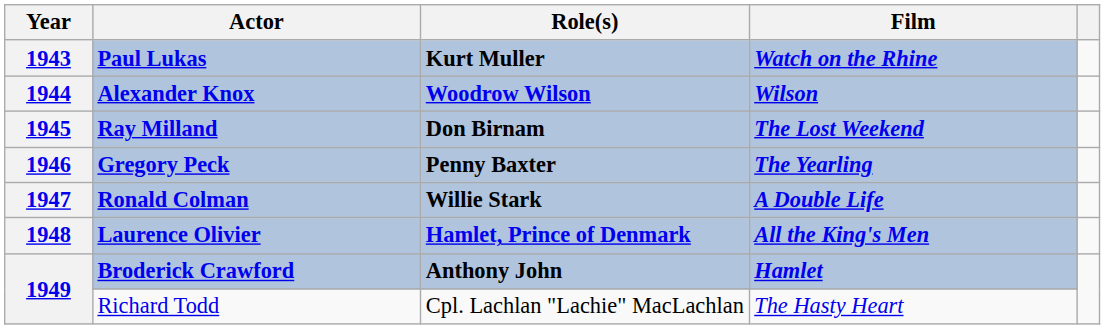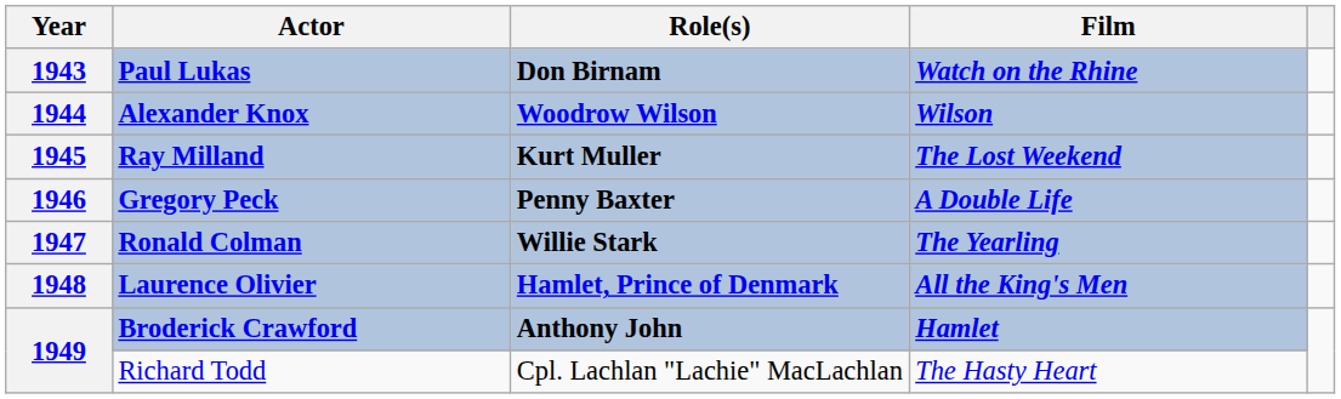Paul Lukas | Role(s): Kurt Muller -> Don Birnam
Ray Milland | Role(s): Don Birnam -> Kurt Muller
Gregory Peck | Film: The Yearling -> A Double Life
Ronald Colman | Film: A Double Life -> The Yearling
